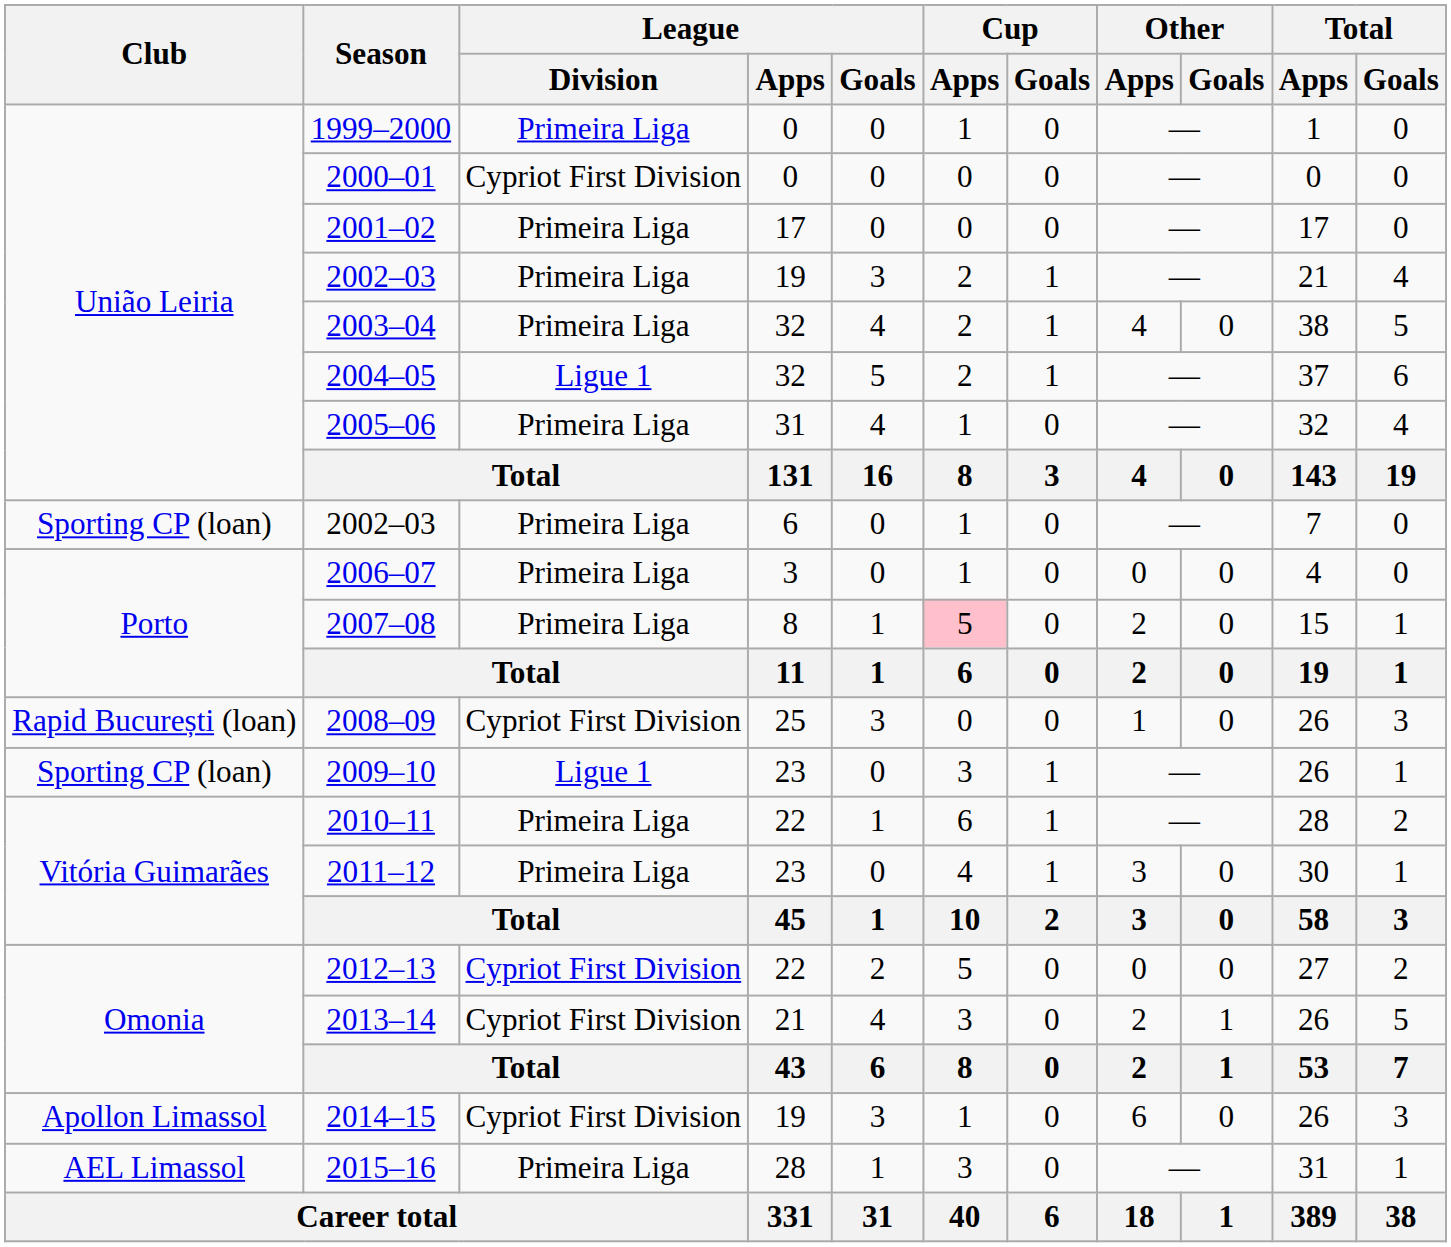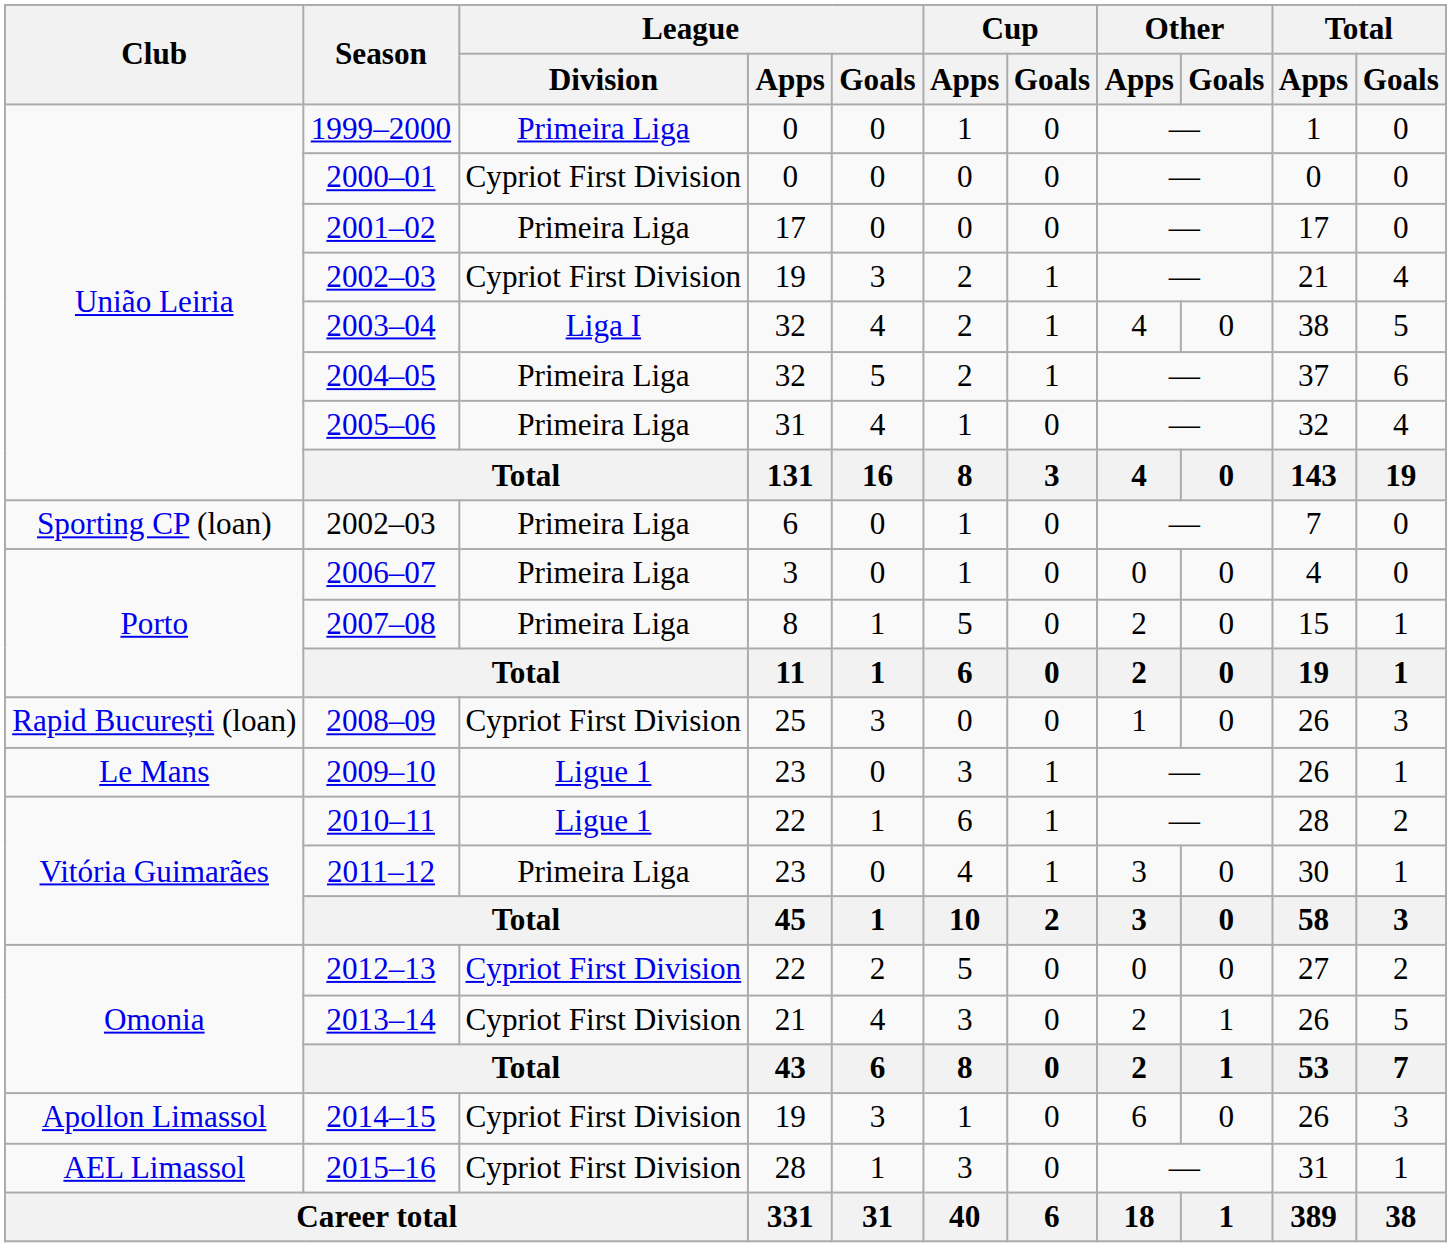2002–03 / 19 | League / Division: Primeira Liga -> Cypriot First Division
2003–04 | League / Division: Primeira Liga -> Liga I
2004–05 | League / Division: Ligue 1 -> Primeira Liga
2007–08 | Cup / Apps: pink background -> no background
2009–10 | Club: Sporting CP (loan) -> Le Mans
2010–11 | League / Division: Primeira Liga -> Ligue 1
2015–16 | League / Division: Primeira Liga -> Cypriot First Division
